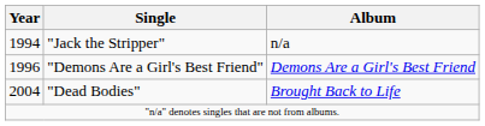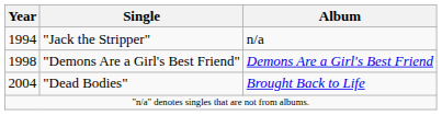"Demons Are a Girl's Best Friend" | Year: 1996 -> 1998
